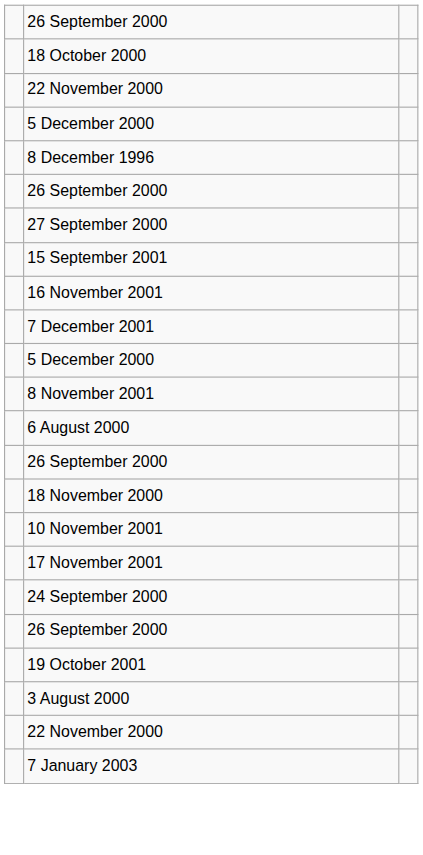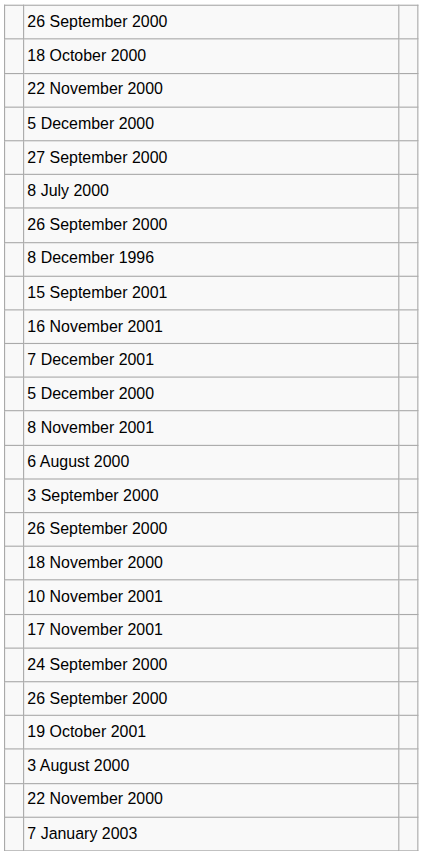rows swapped: 8 December 1996 <-> 27 September 2000
+ row: 8 July 2000
+ row: 3 September 2000
